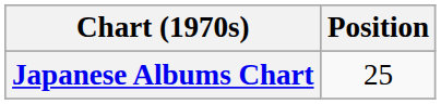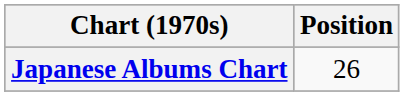Japanese Albums Chart | Position: 25 -> 26
